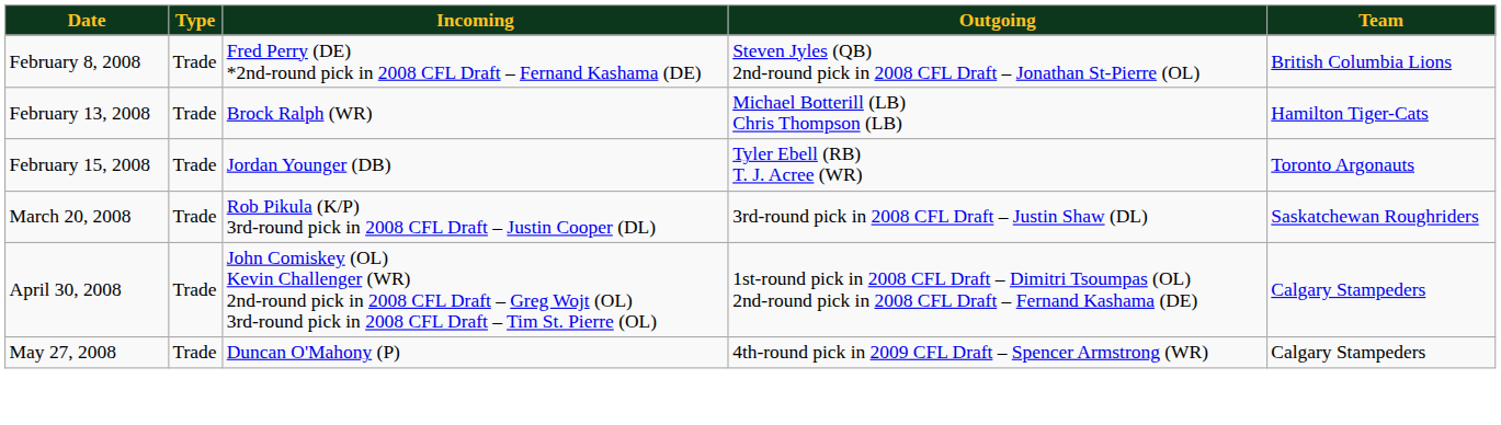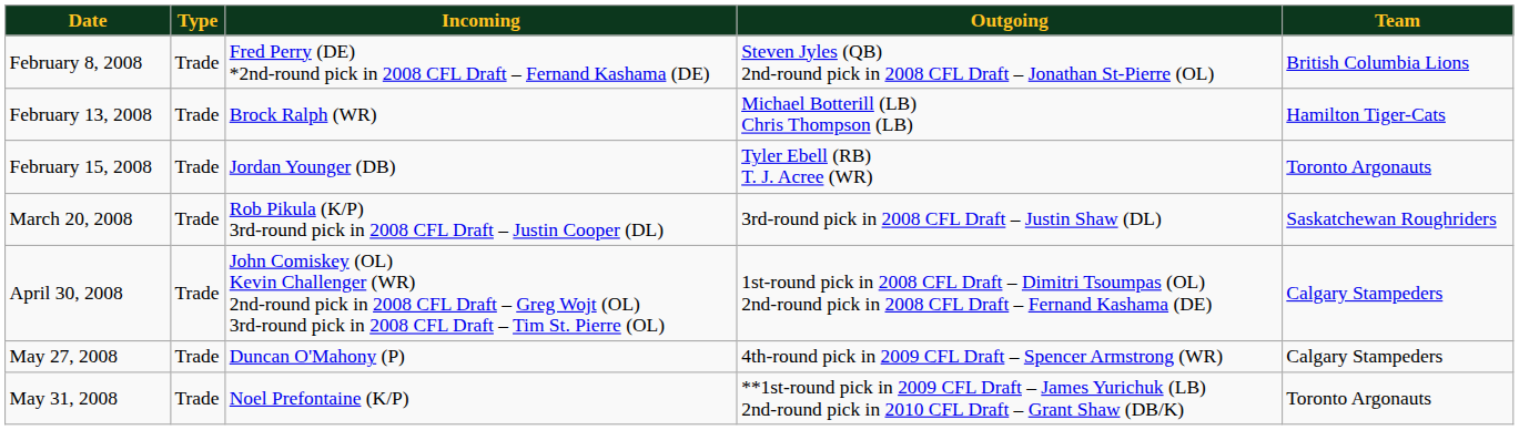+ row: May 31, 2008 | Trade | Noel Prefontaine (K/P) | **1st-round pick in 2009 CFL Draft – James Yurichuk (LB) 2nd-round pick in 2010 CFL Draft – Grant Shaw (DB/K) | Toronto Argonauts
